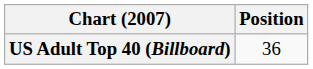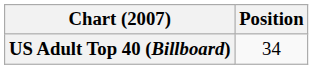US Adult Top 40 (Billboard) | Position: 36 -> 34
